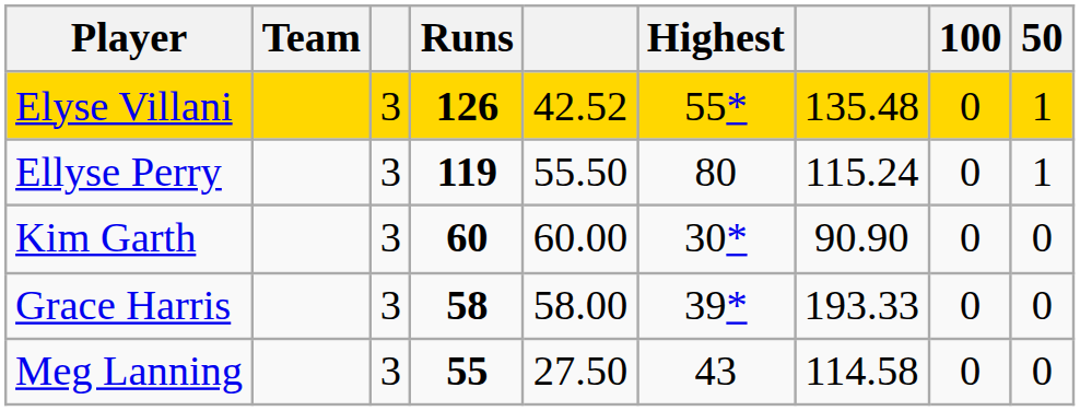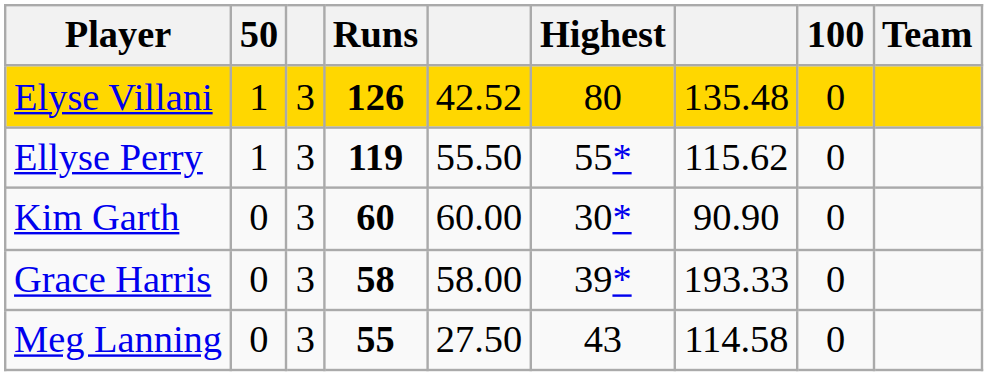columns swapped: Team <-> 50
Elyse Villani | Highest: 55* -> 80
Ellyse Perry | Highest: 80 -> 55*
Ellyse Perry | column 7: 115.24 -> 115.62
